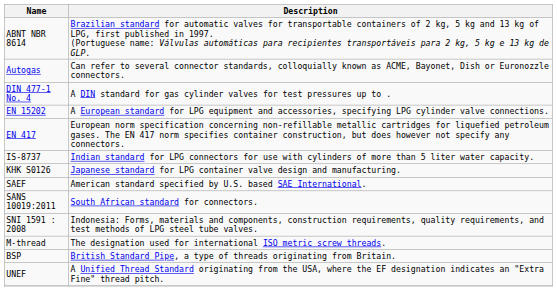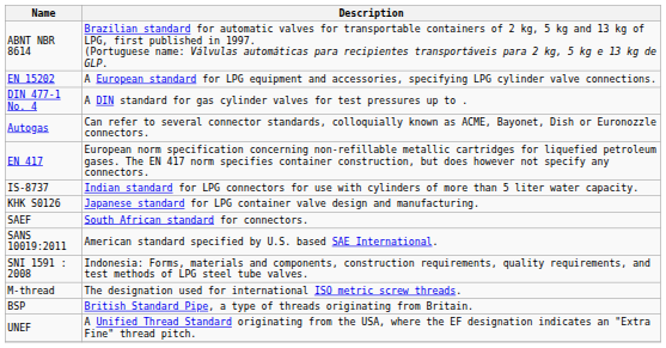rows swapped: Autogas <-> EN 15202
SAEF | Description: American standard specified by U.S. based SAE International. -> South African standard for connectors.
SANS 10019:2011 | Description: South African standard for connectors. -> American standard specified by U.S. based SAE International.
